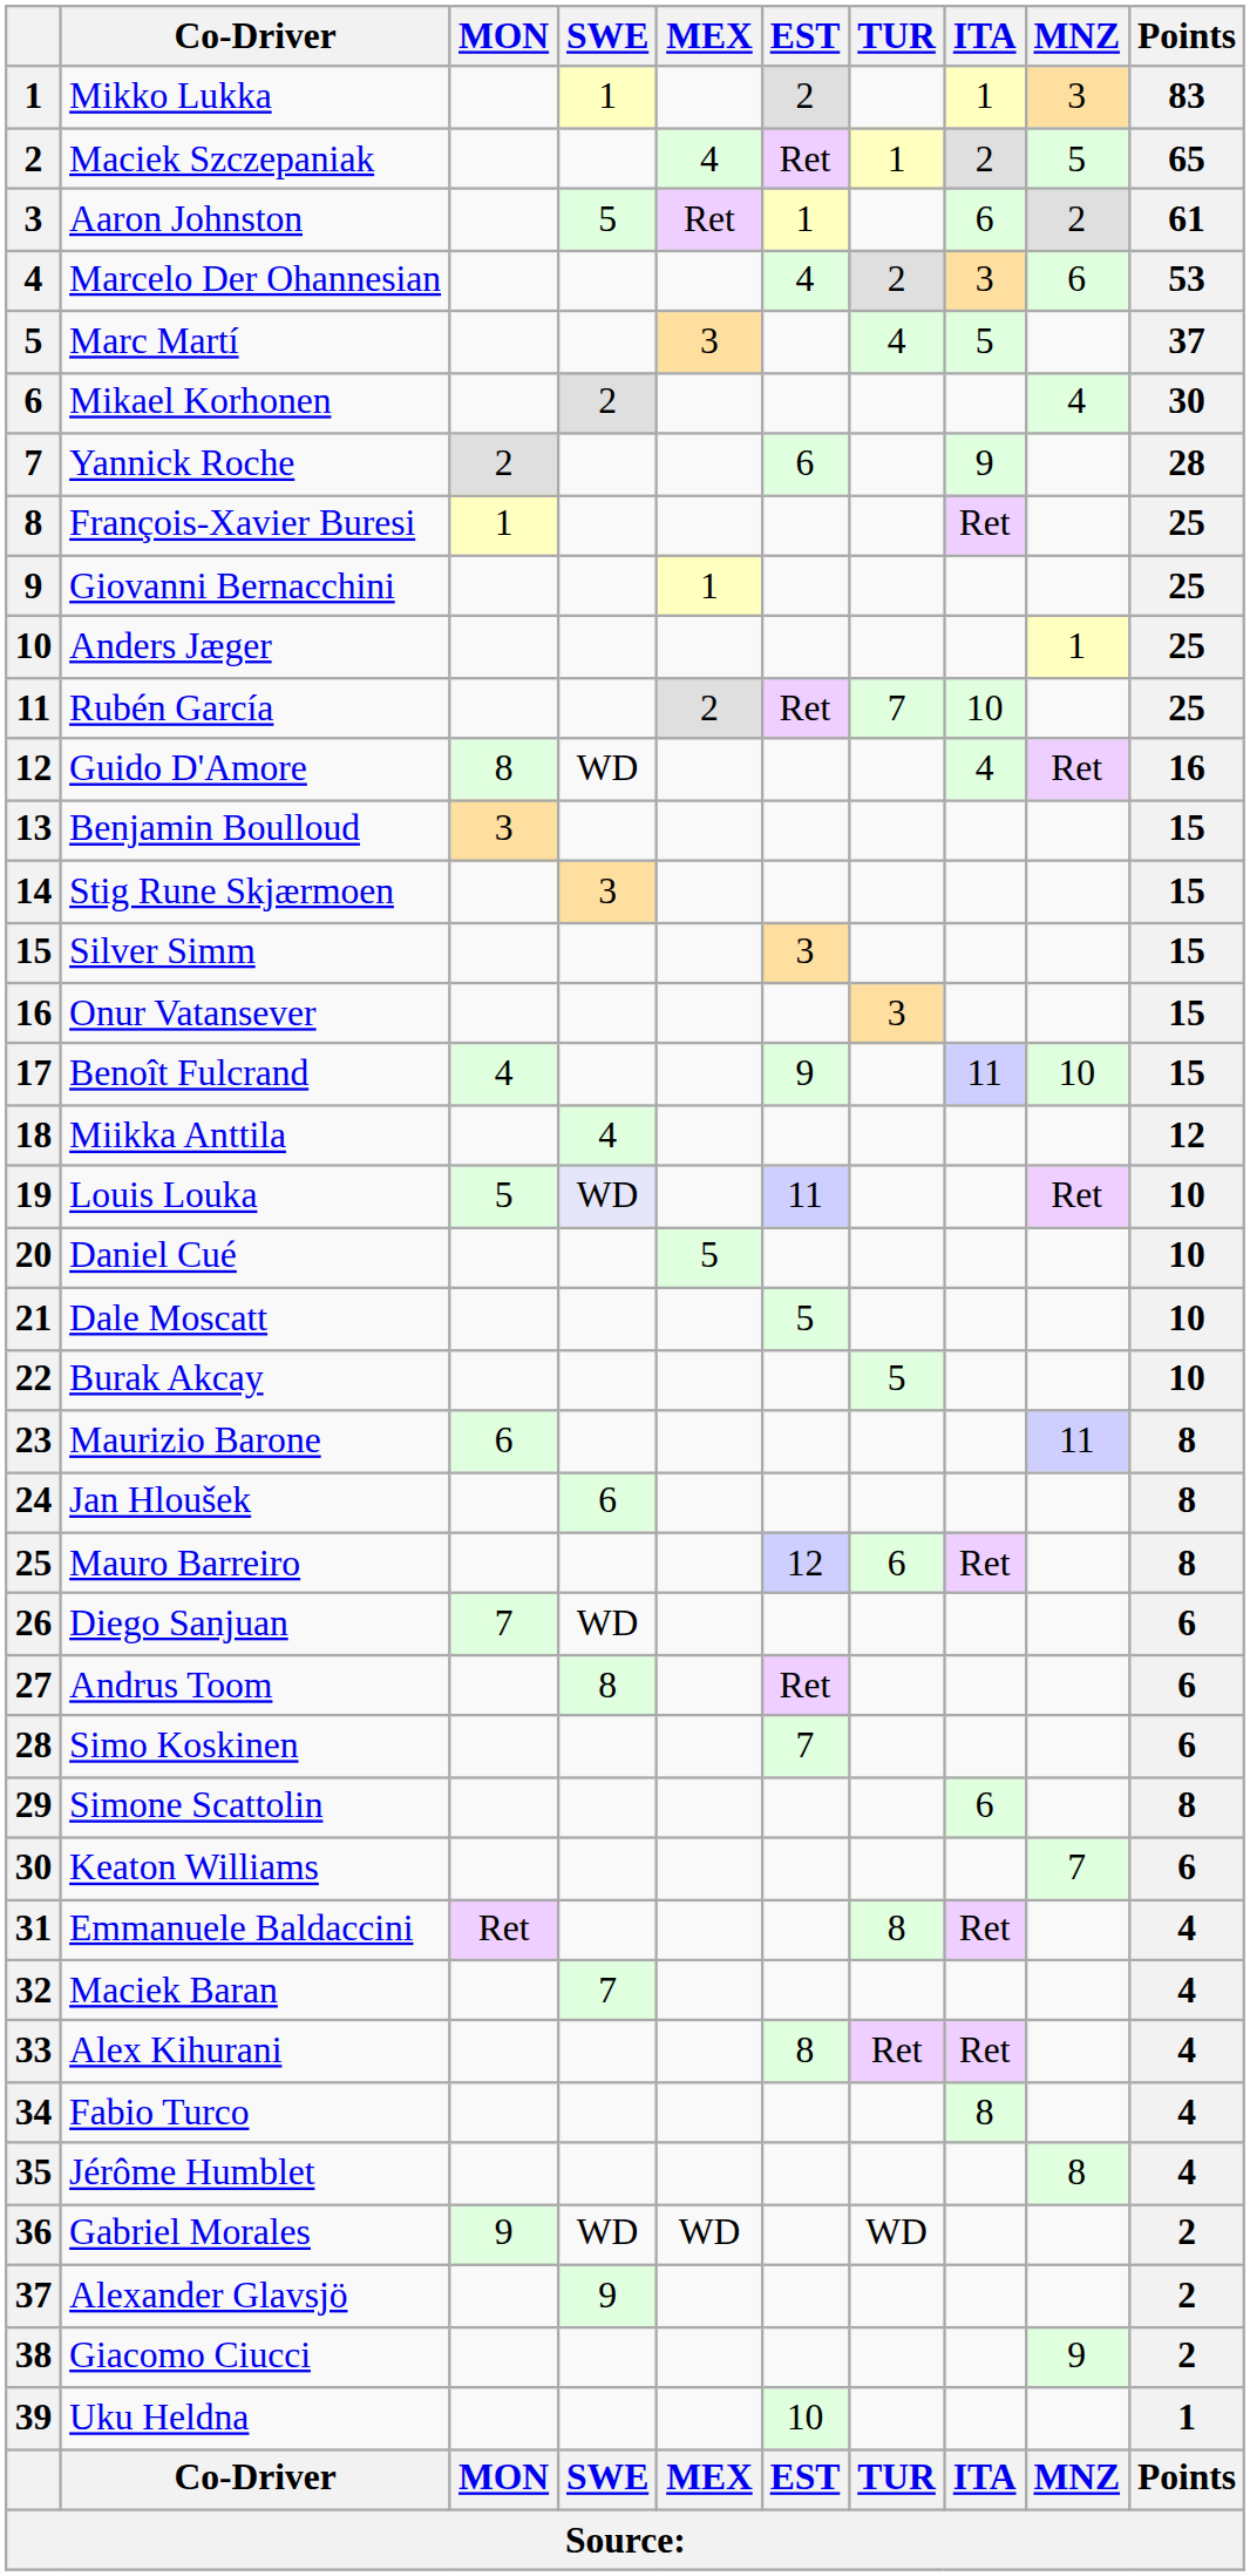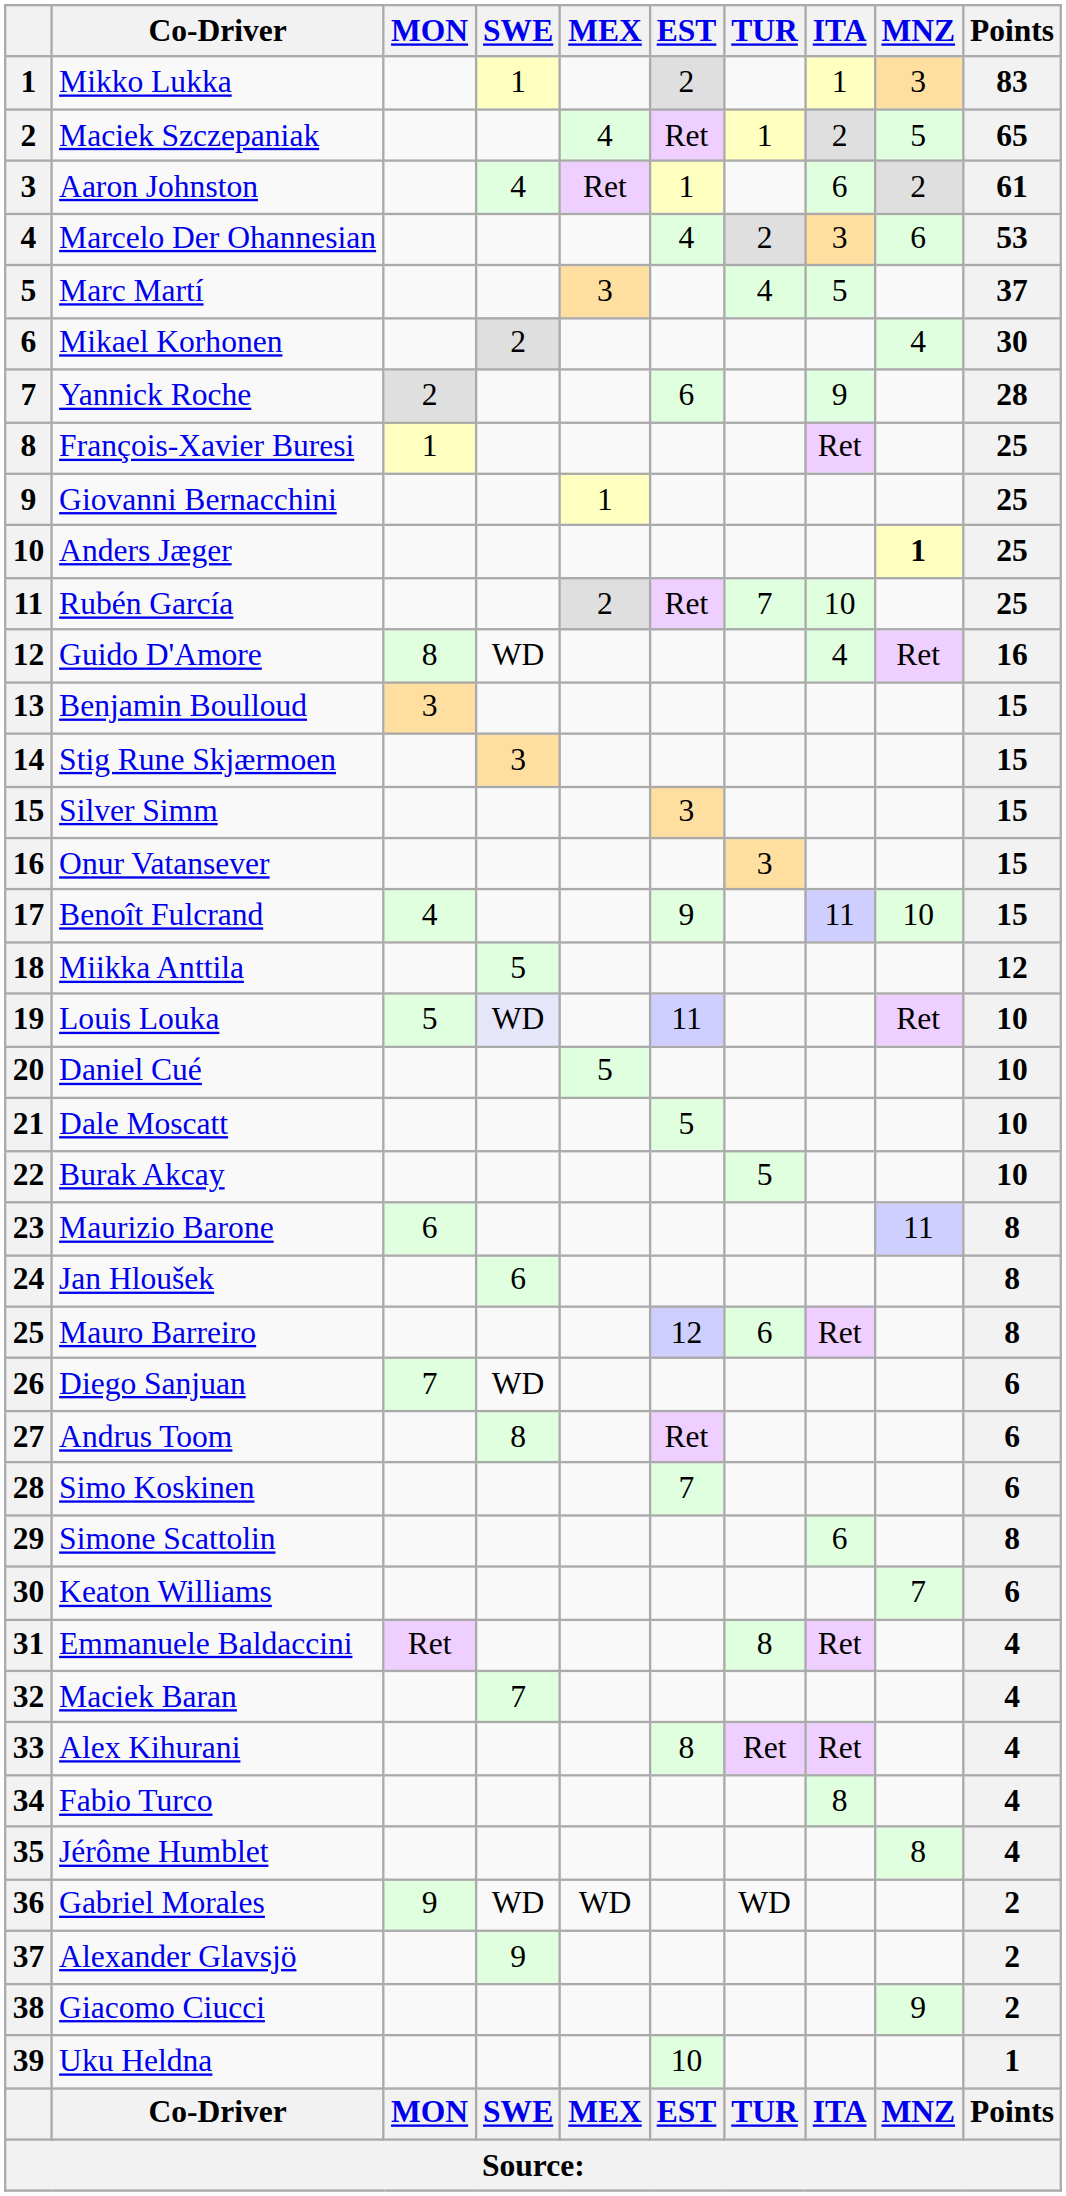Aaron Johnston | SWE: 5 -> 4
Anders Jæger | MNZ: normal -> bold
Miikka Anttila | SWE: 4 -> 5
